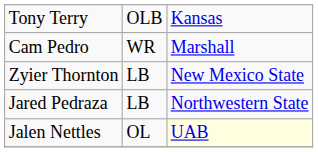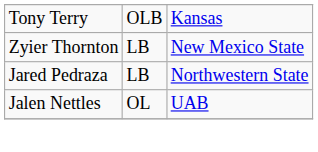- row: Cam Pedro | WR | Marshall
Jalen Nettles | column 3: lightyellow background -> no background
